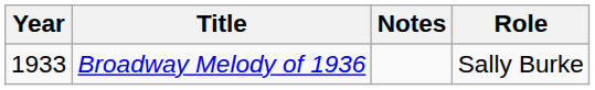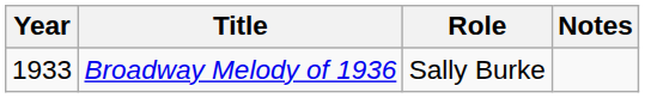columns swapped: Role <-> Notes
